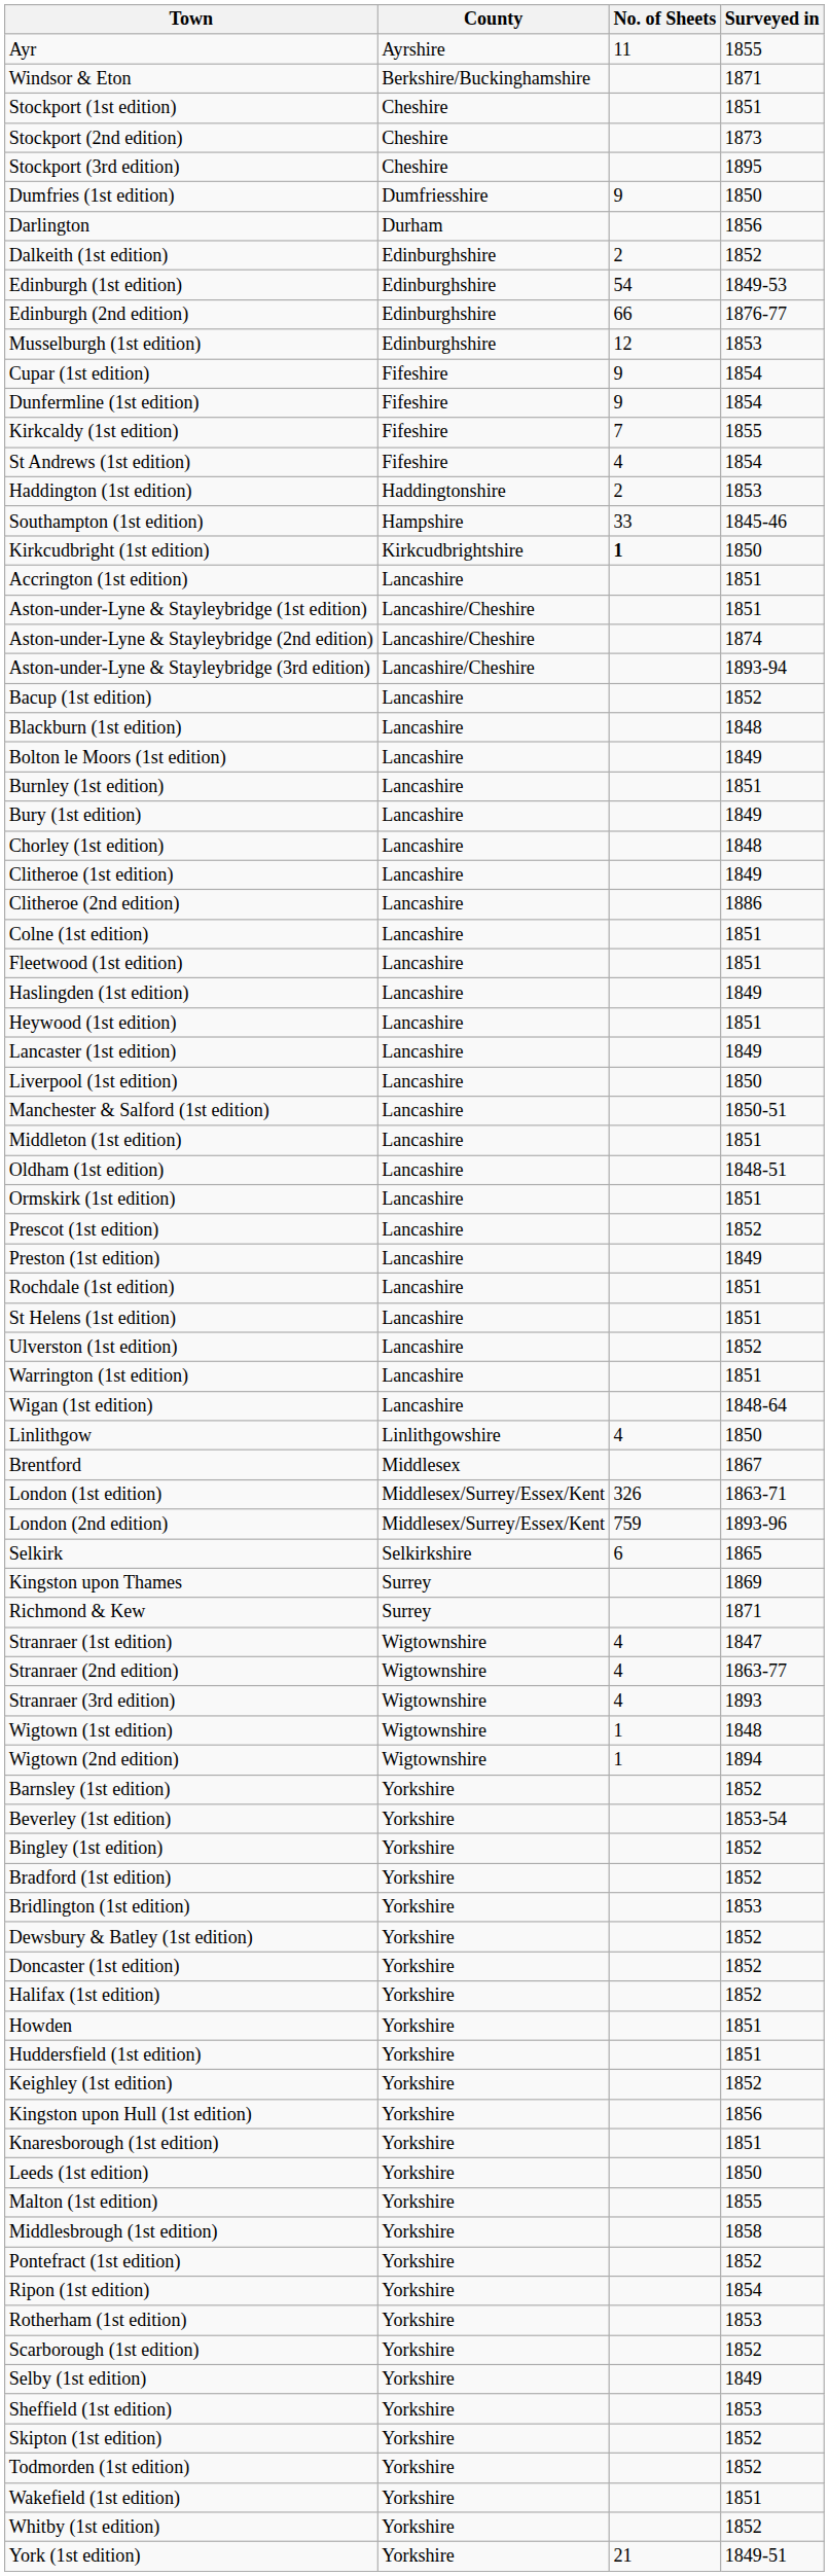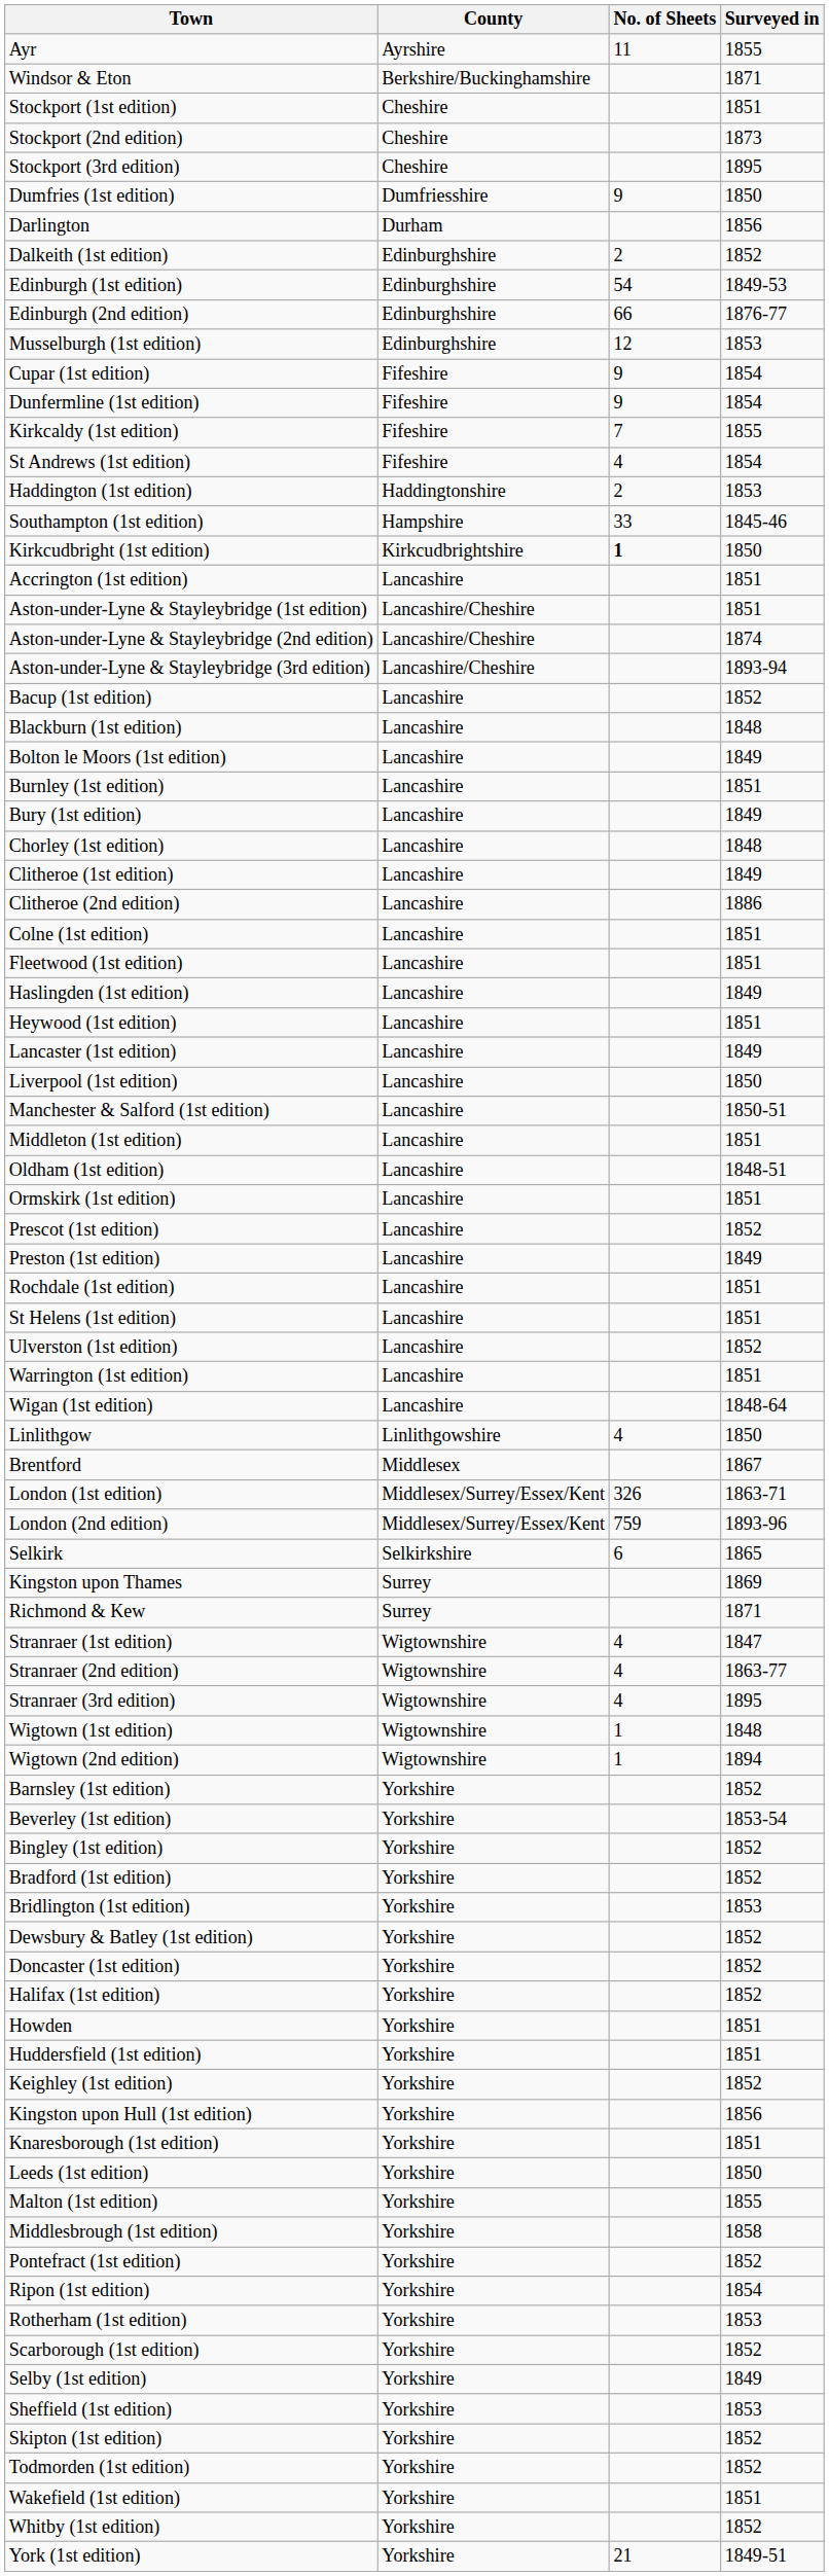Stranraer (3rd edition) | Surveyed in: 1893 -> 1895
